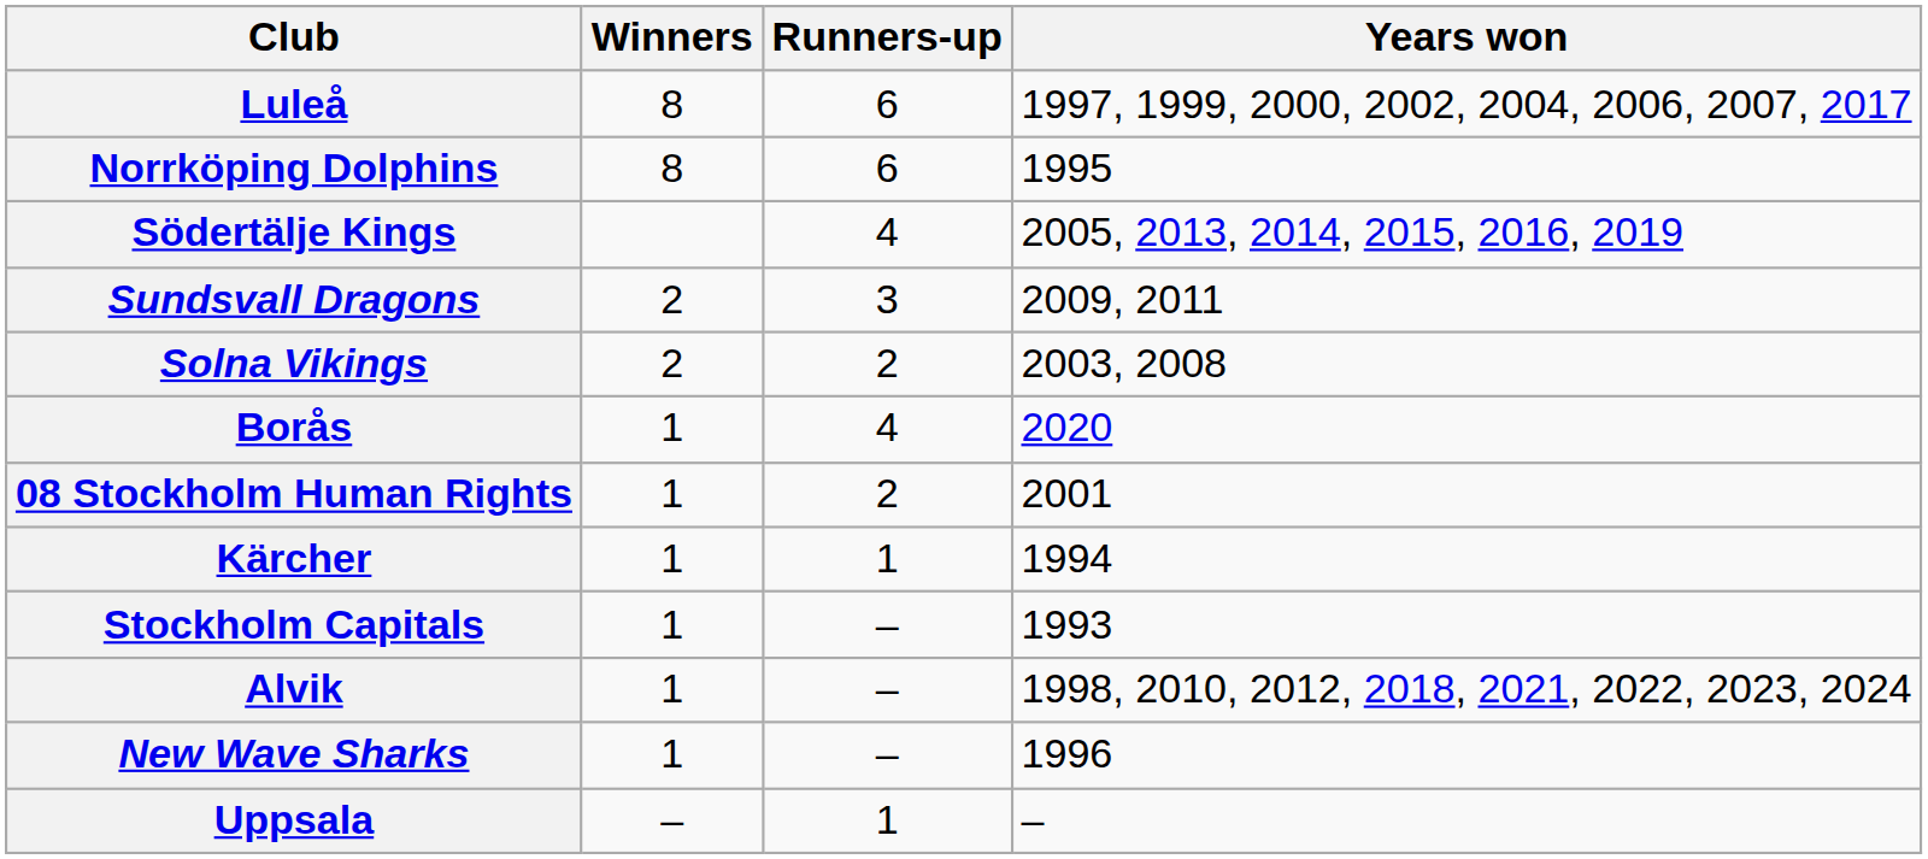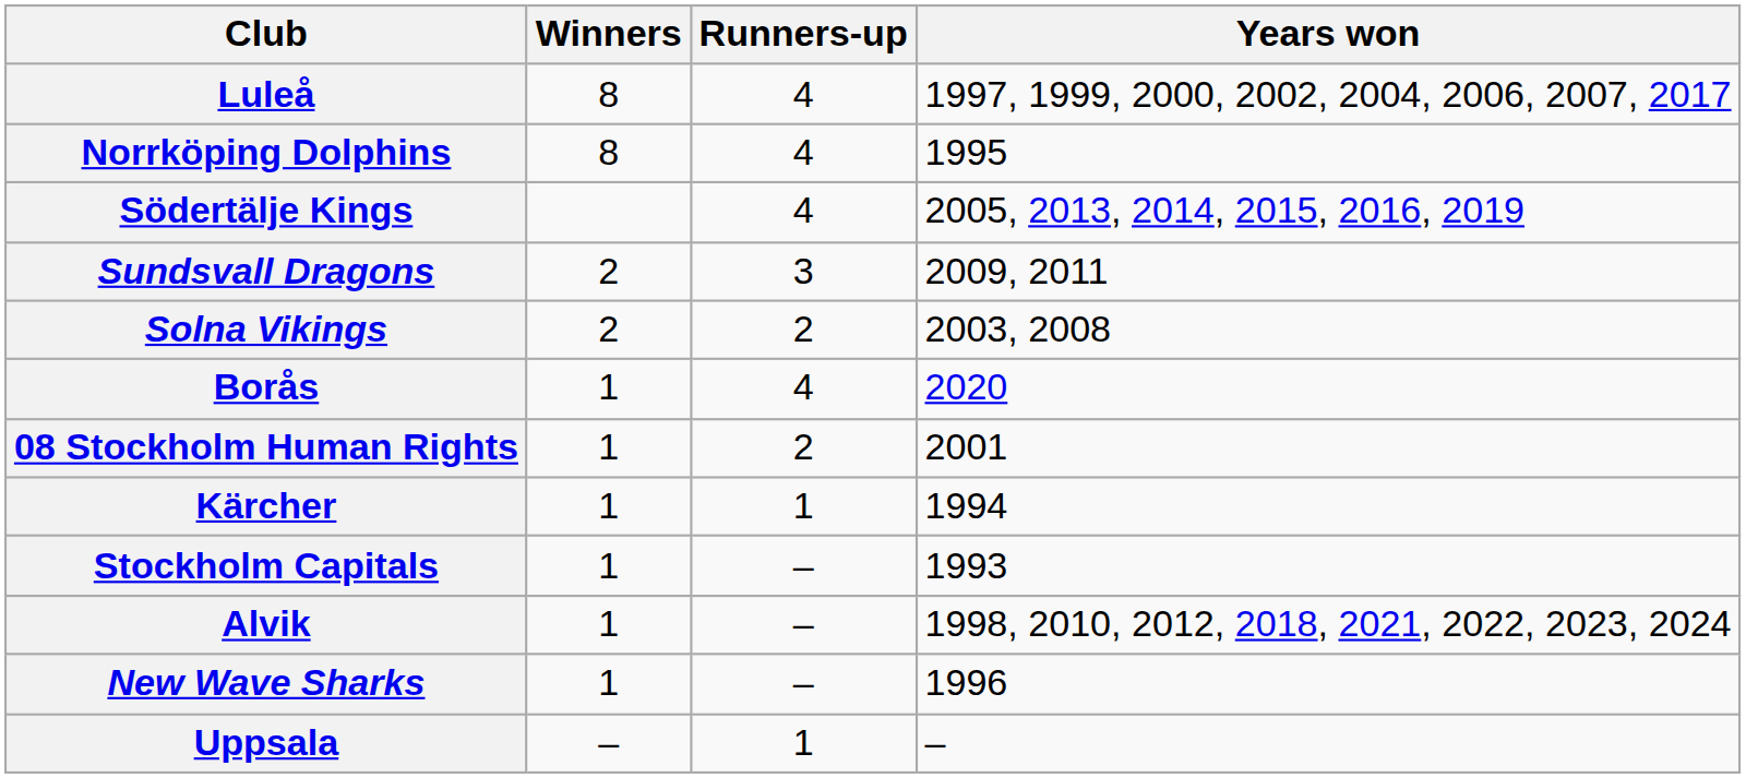Luleå | Runners-up: 6 -> 4
Norrköping Dolphins | Runners-up: 6 -> 4
